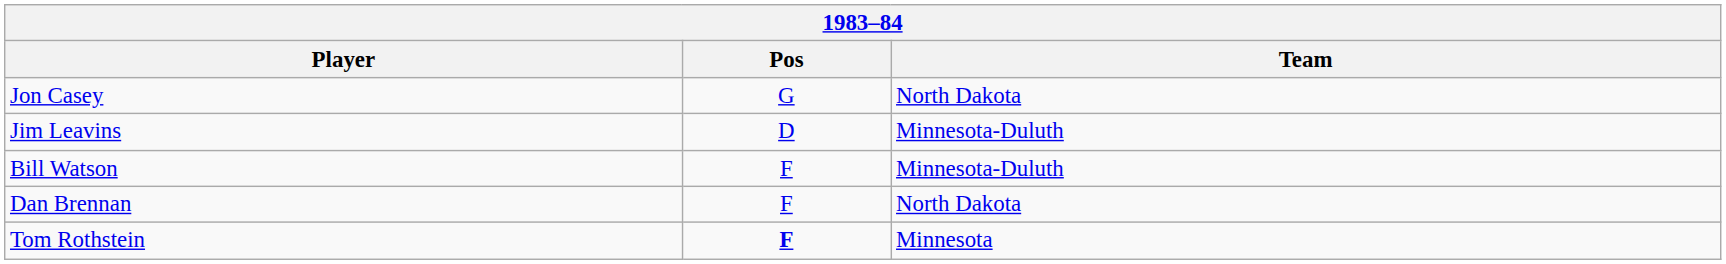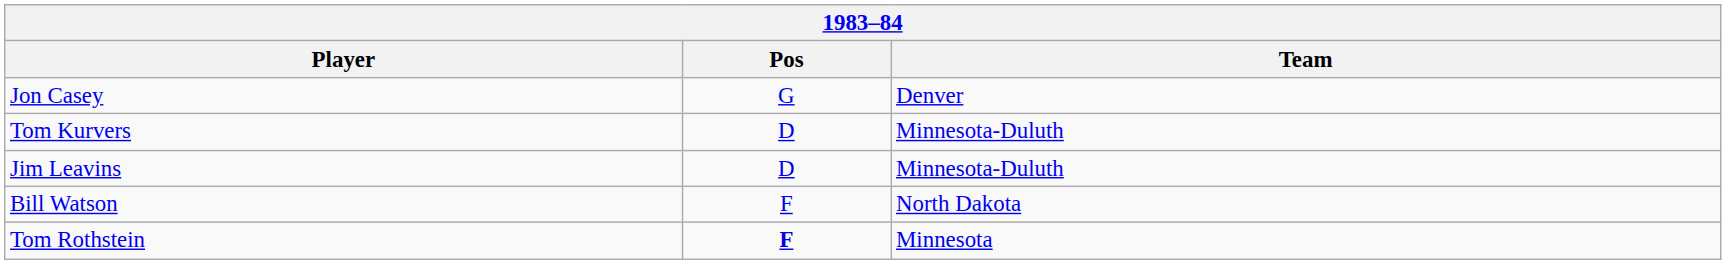Jon Casey | Team: North Dakota -> Denver
+ row: Tom Kurvers | D | Minnesota-Duluth
Bill Watson | Team: Minnesota-Duluth -> North Dakota
- row: Dan Brennan | F | North Dakota
